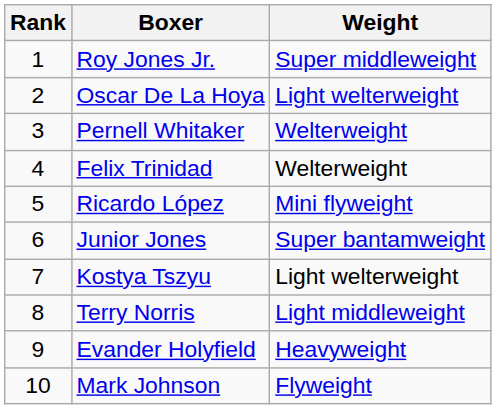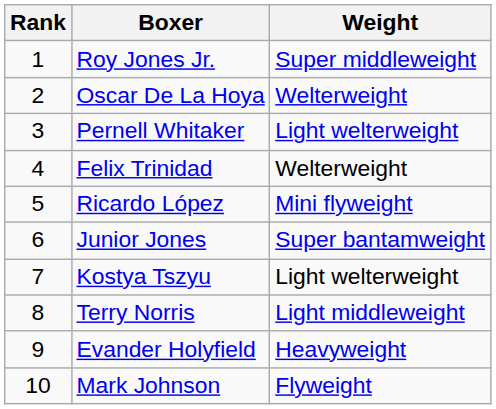Oscar De La Hoya | Weight: Light welterweight -> Welterweight
Pernell Whitaker | Weight: Welterweight -> Light welterweight
